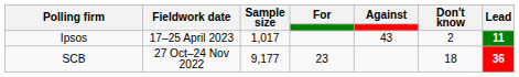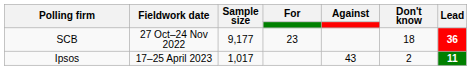rows swapped: Ipsos <-> SCB
